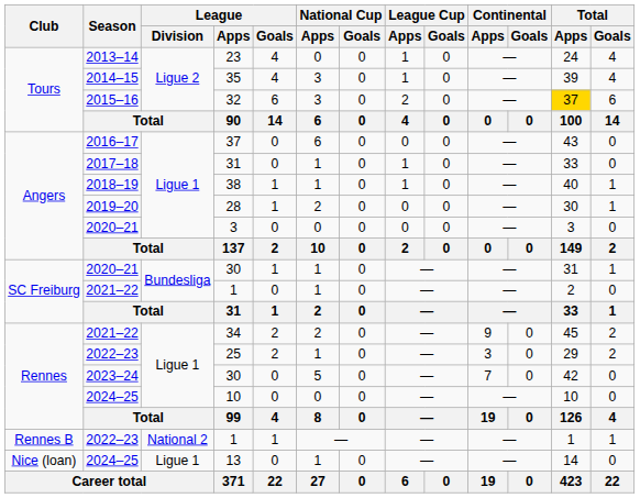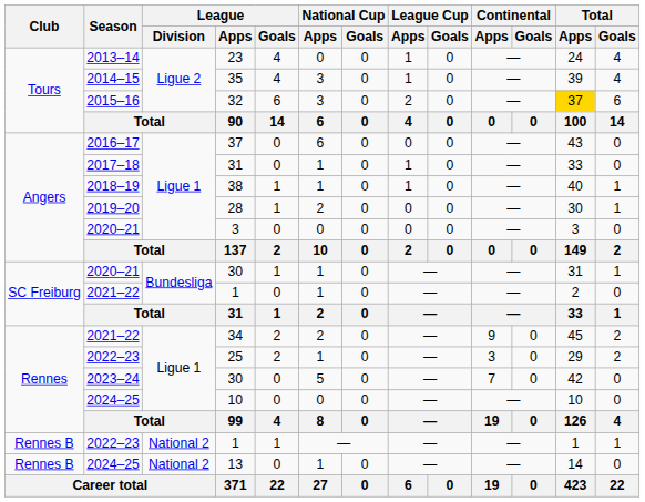13 | Club: Nice (loan) -> Rennes B
13 | League / Division: Ligue 1 -> National 2
